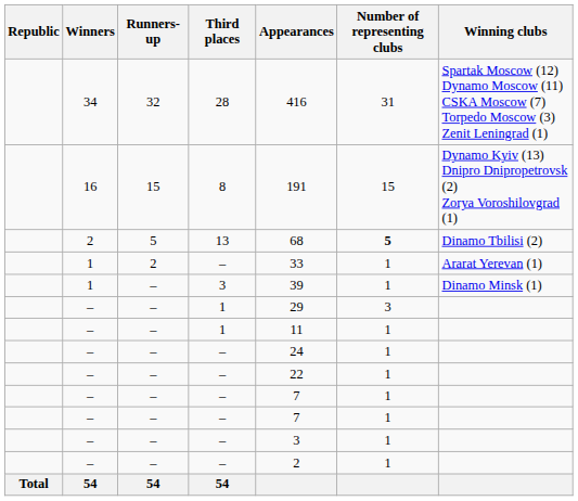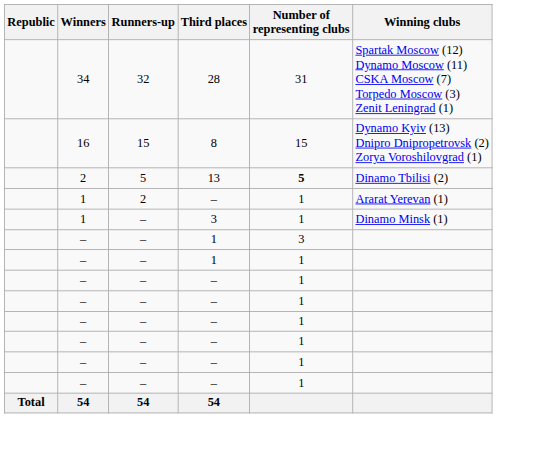- column: Appearances | 416 | 191 | 68 | 33 | 39 | 29 | 11 | 24 | 22 | 7 | 7 | 3 | 2
